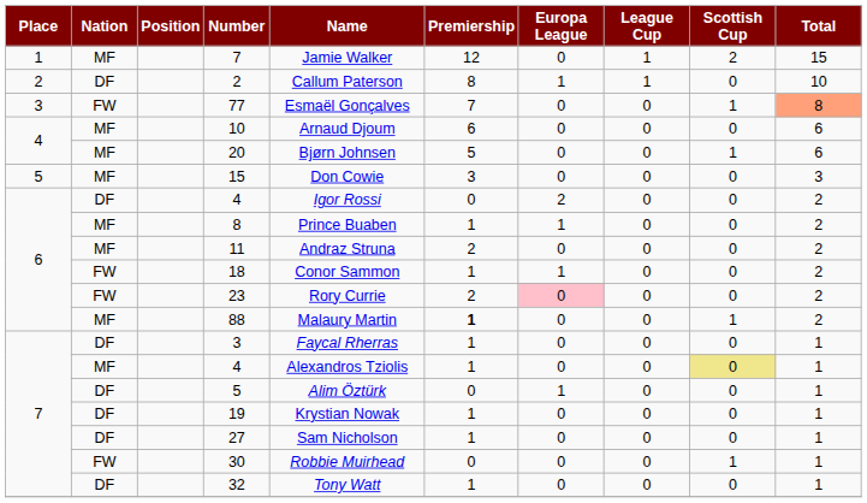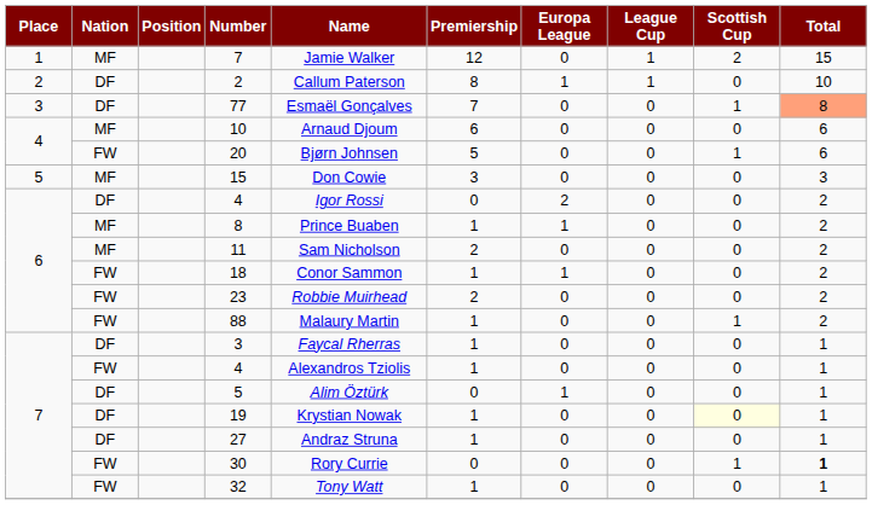77 | Nation: FW -> DF
20 | Nation: MF -> FW
11 | Name: Andraz Struna -> Sam Nicholson
23 | Name: Rory Currie -> Robbie Muirhead
23 | Europa League: pink background -> no background
88 | Nation: MF -> FW
88 | Premiership: bold -> normal
7 / 4 | Nation: MF -> FW
7 / 4 | Scottish Cup: khaki background -> no background
19 | Scottish Cup: no background -> lightyellow background
27 | Name: Sam Nicholson -> Andraz Struna
30 | Name: Robbie Muirhead -> Rory Currie
30 | Total: normal -> bold
32 | Nation: DF -> FW
